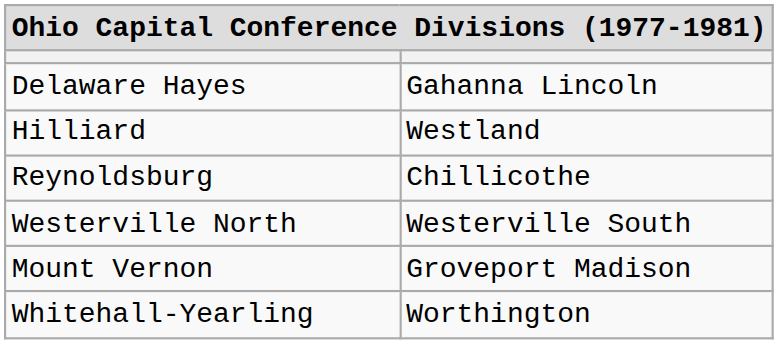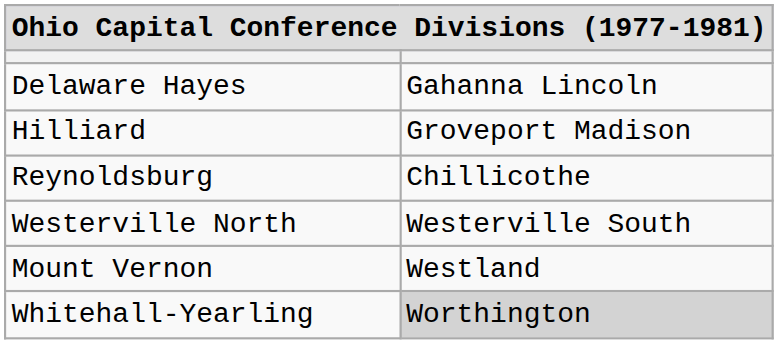Hilliard | column 2: Westland -> Groveport Madison
Mount Vernon | column 2: Groveport Madison -> Westland
Whitehall-Yearling | column 2: no background -> lightgrey background
